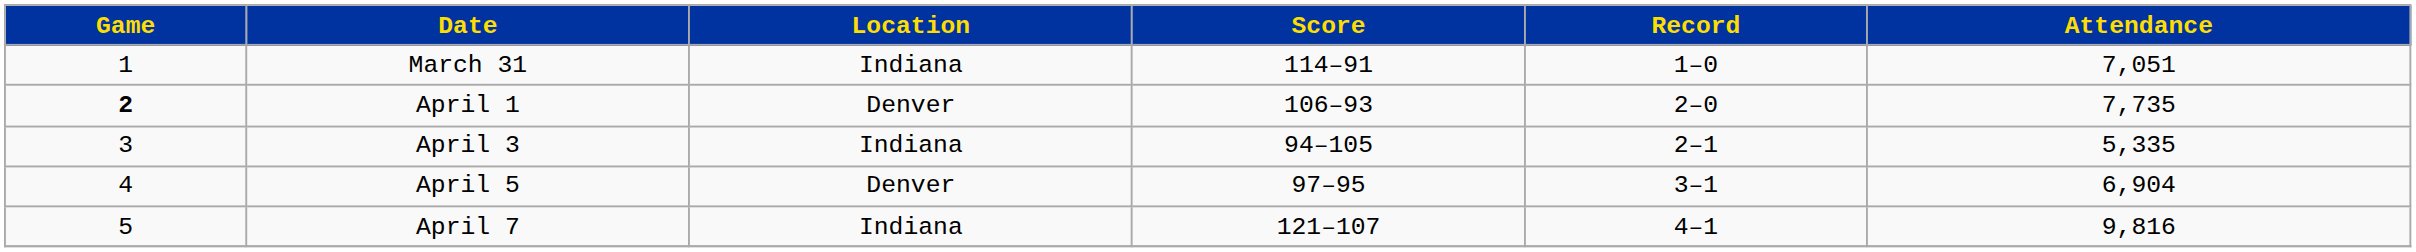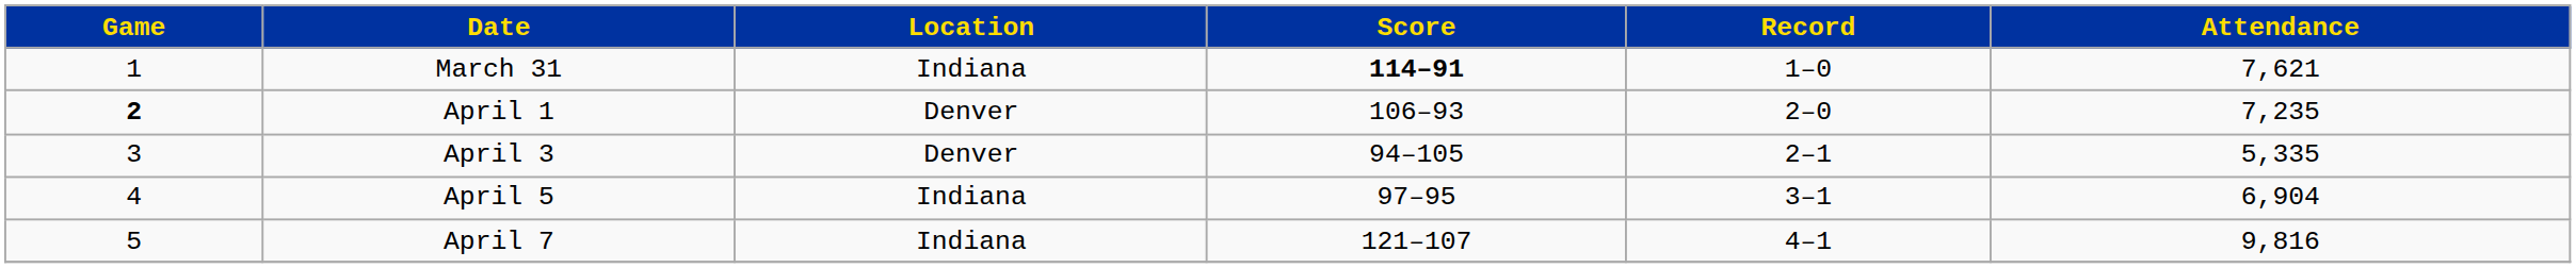March 31 | Score: normal -> bold
March 31 | Attendance: 7,051 -> 7,621
April 1 | Attendance: 7,735 -> 7,235
April 3 | Location: Indiana -> Denver
April 5 | Location: Denver -> Indiana
